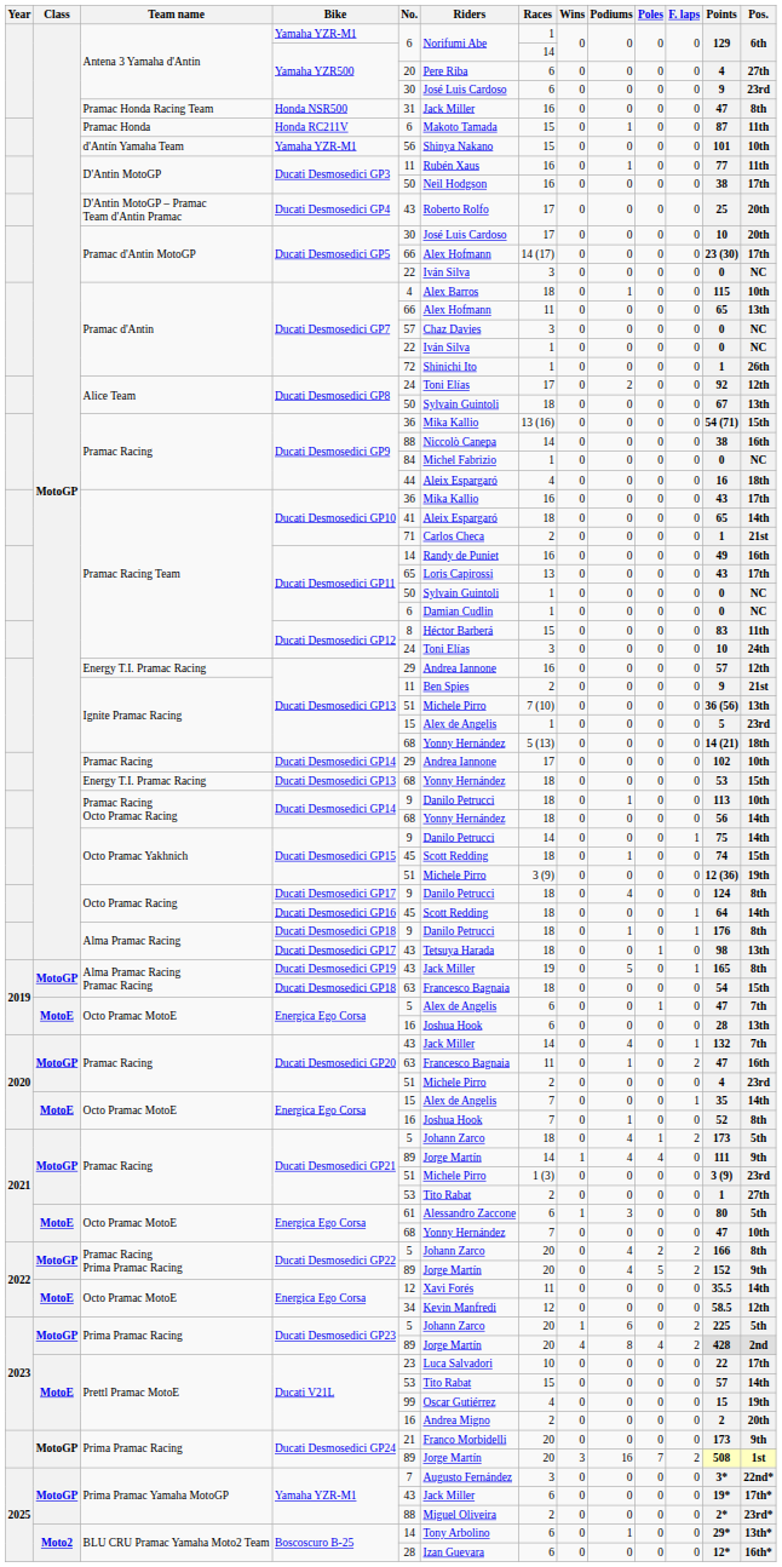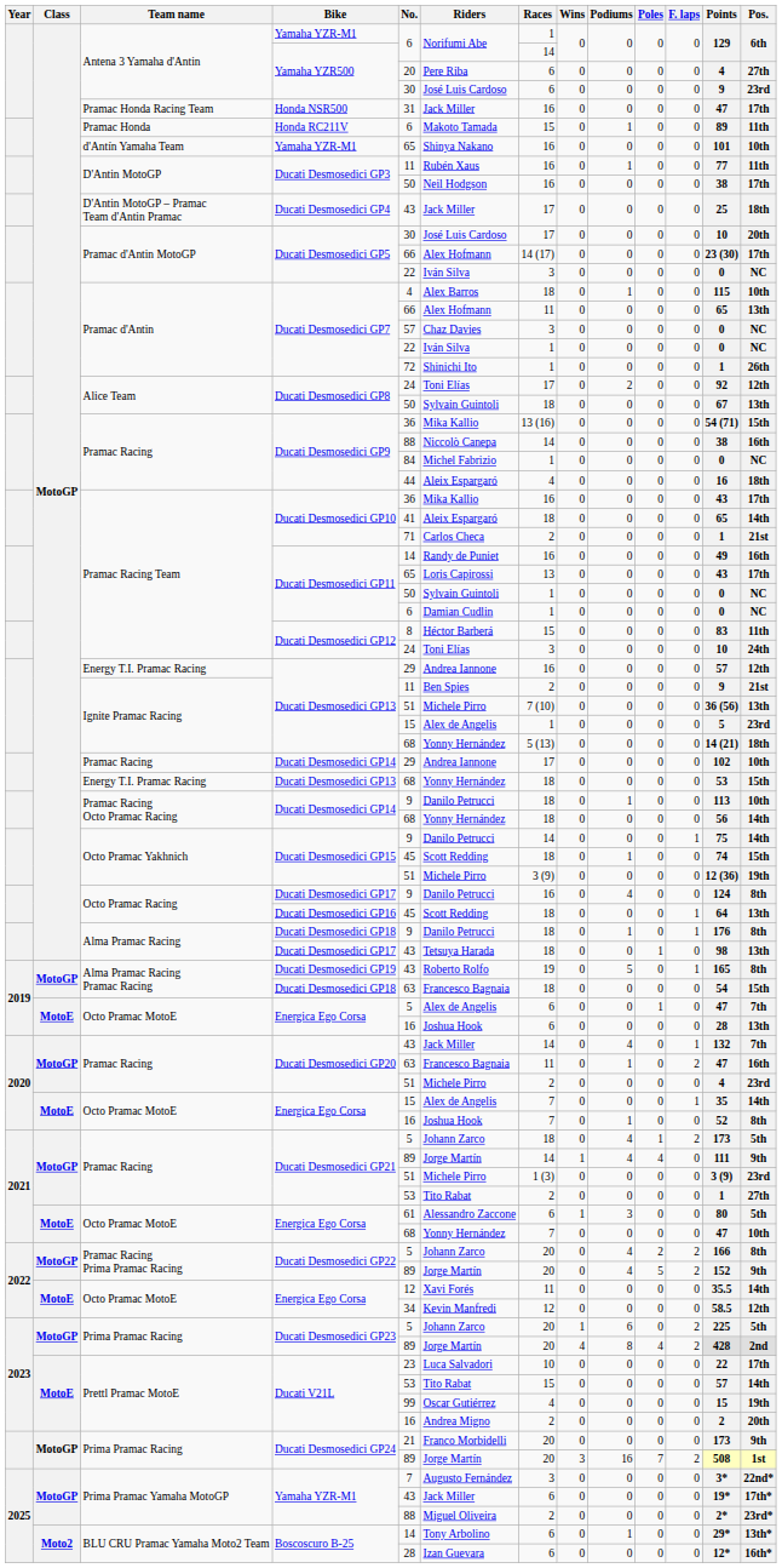Honda NSR500 | Pos.: 8th -> 17th
Honda RC211V | Points: 87 -> 89
d'Antín Yamaha Team / Yamaha YZR-M1 | No.: 56 -> 65
d'Antín Yamaha Team / Yamaha YZR-M1 | Races: 15 -> 16
Ducati Desmosedici GP4 | Riders: Roberto Rolfo -> Jack Miller
Ducati Desmosedici GP4 | Pos.: 20th -> 18th
Octo Pramac Racing / Ducati Desmosedici GP17 | Races: 18 -> 16
Ducati Desmosedici GP16 | Pos.: 14th -> 13th
Ducati Desmosedici GP19 | Riders: Jack Miller -> Roberto Rolfo
